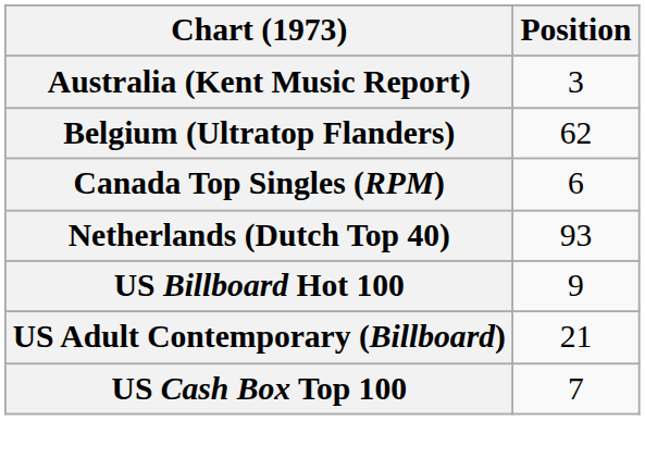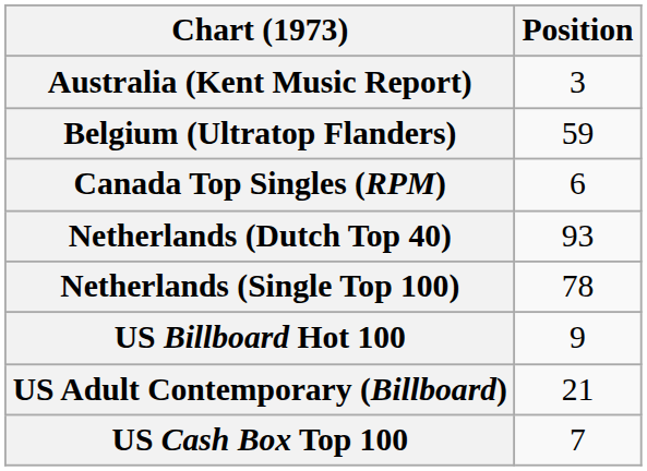Belgium (Ultratop Flanders) | Position: 62 -> 59
+ row: Netherlands (Single Top 100) | 78
